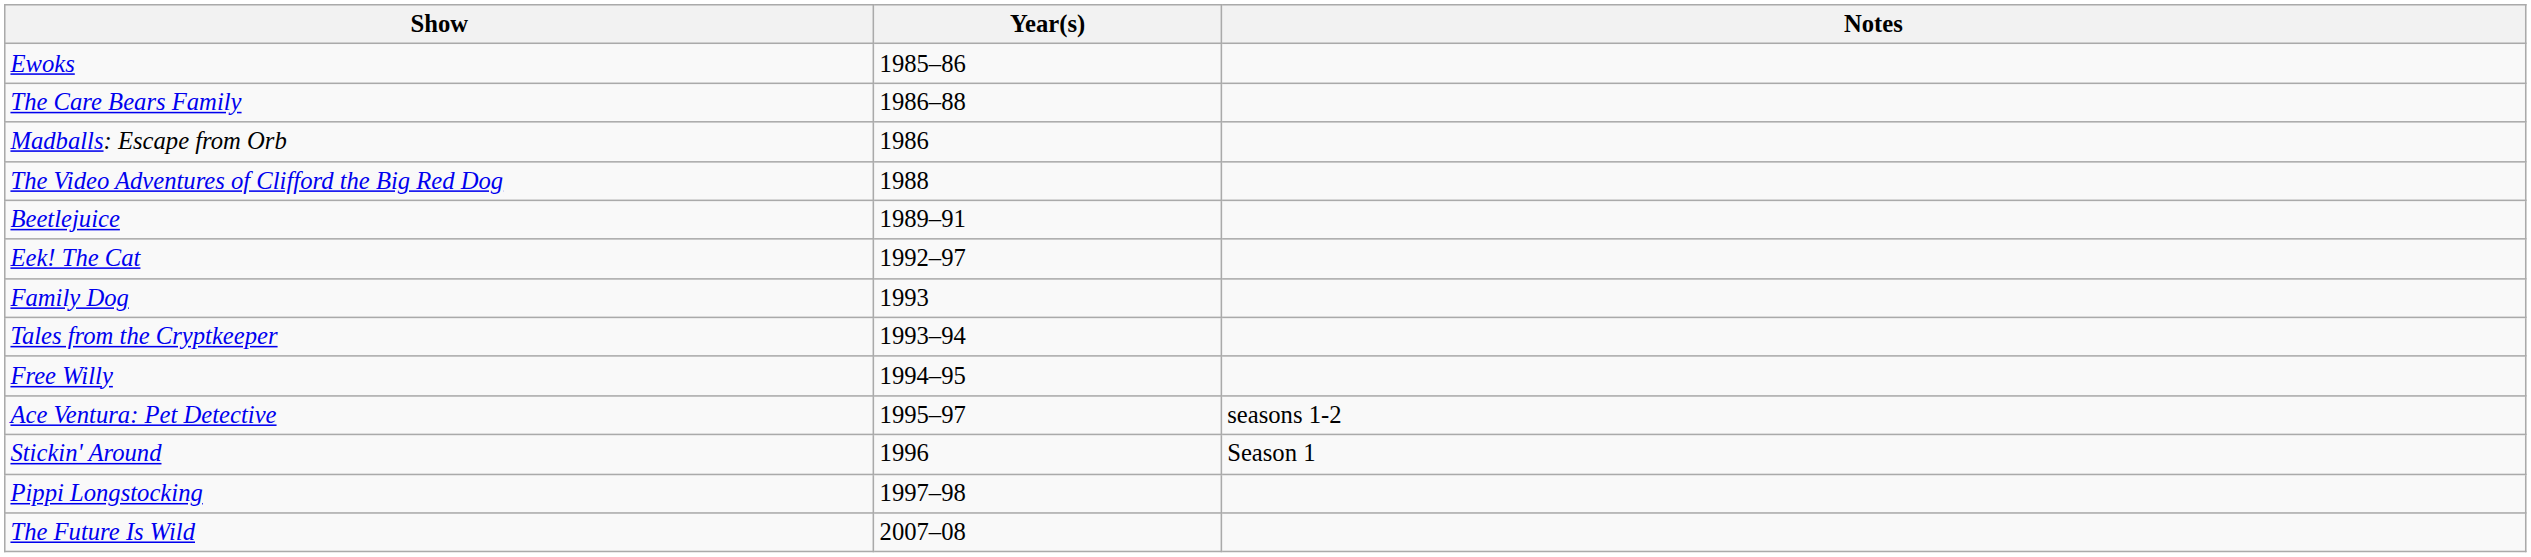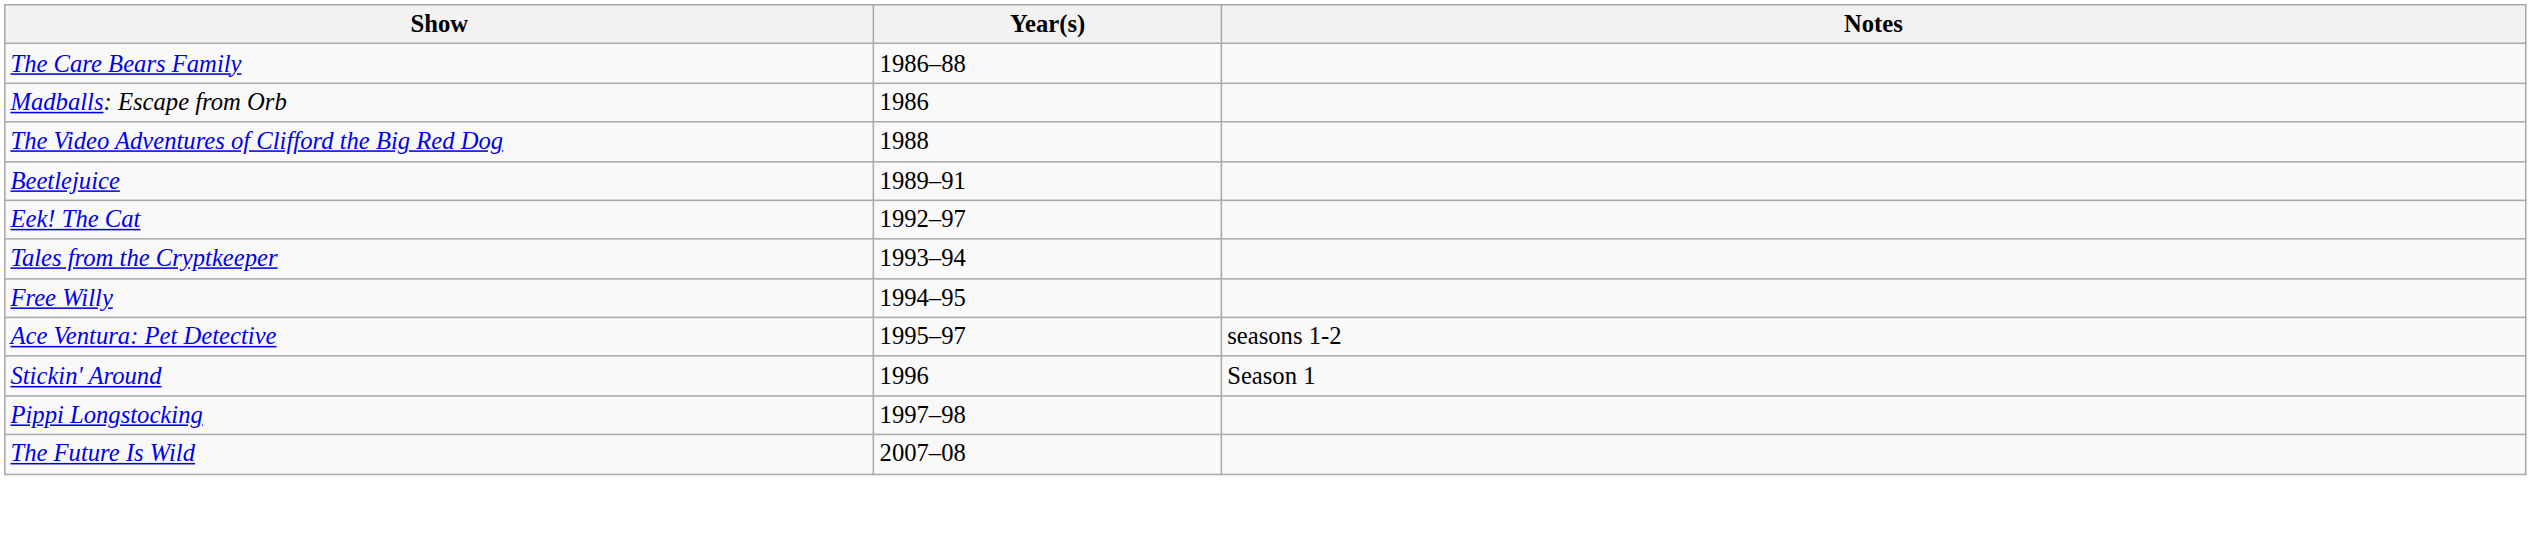- row: Ewoks | 1985–86
- row: Family Dog | 1993
